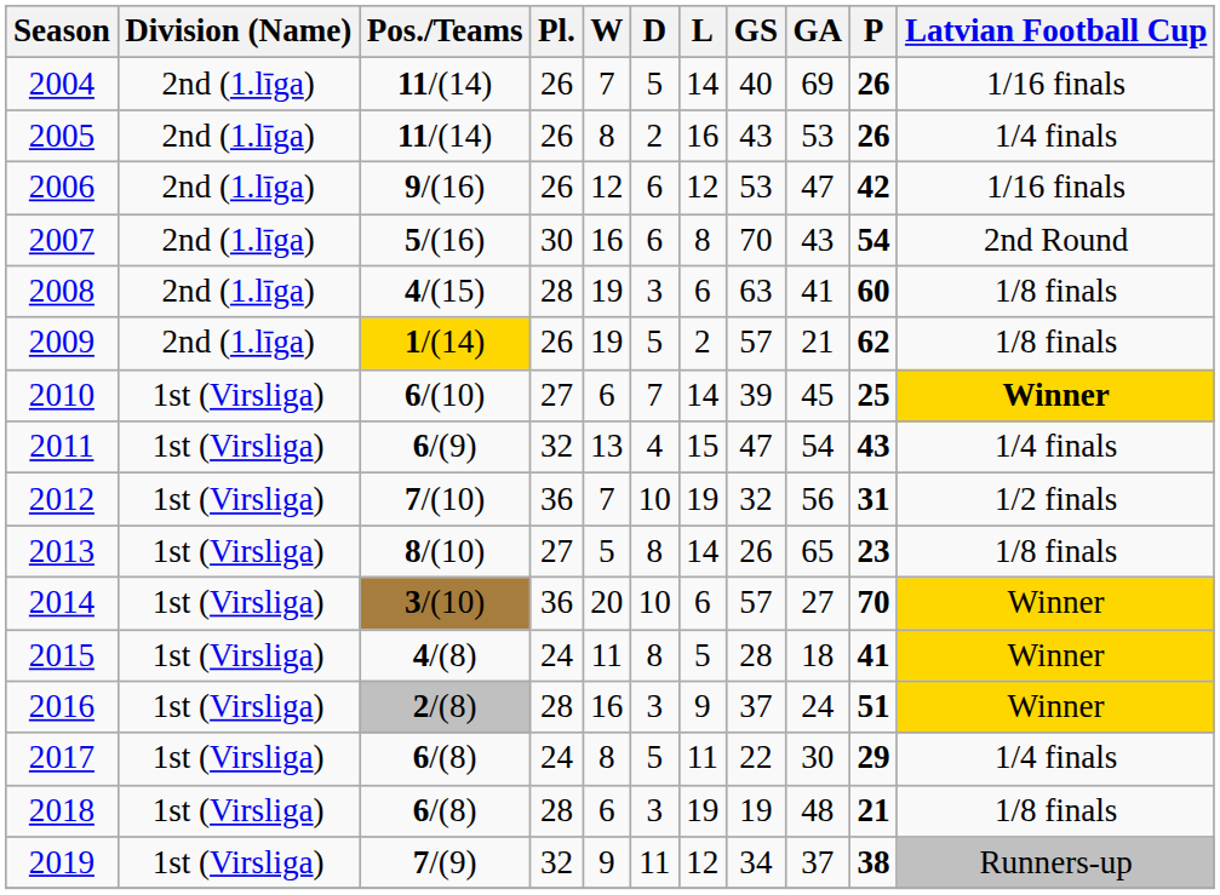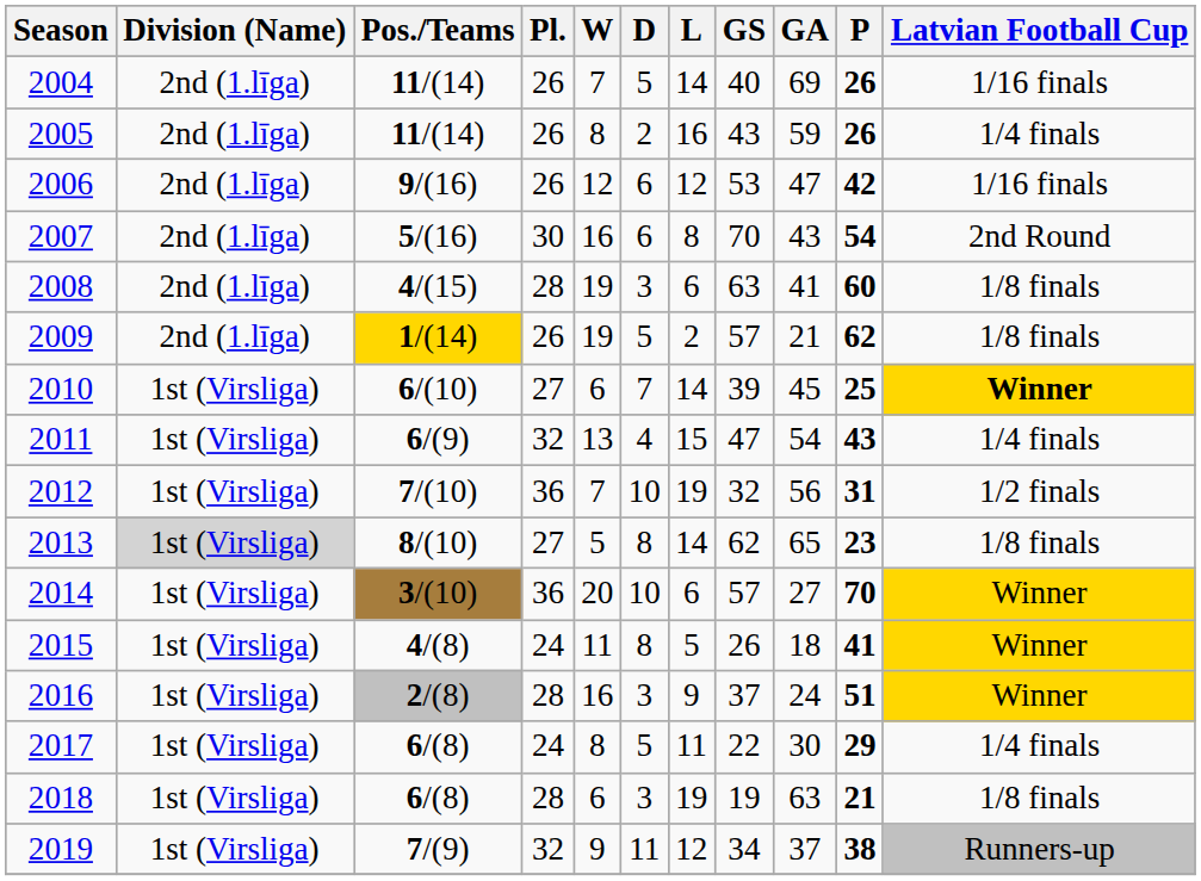2005 | GA: 53 -> 59
2013 | Division (Name): no background -> lightgrey background
2013 | GS: 26 -> 62
2015 | GS: 28 -> 26
2018 | GA: 48 -> 63
